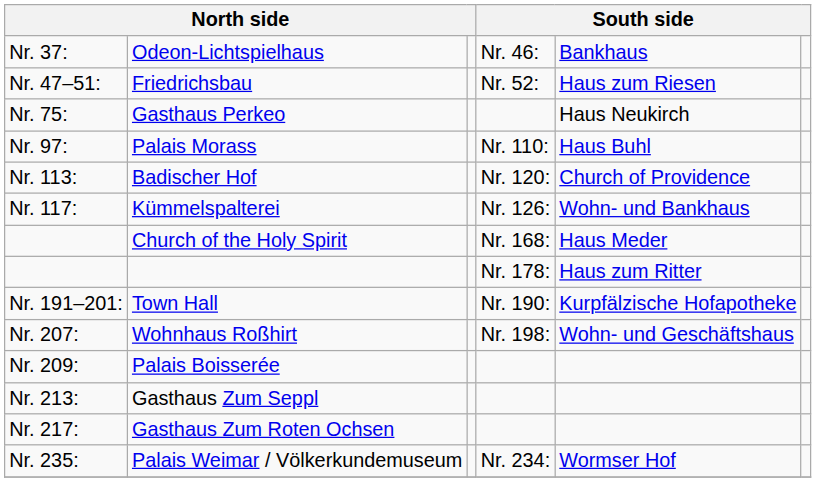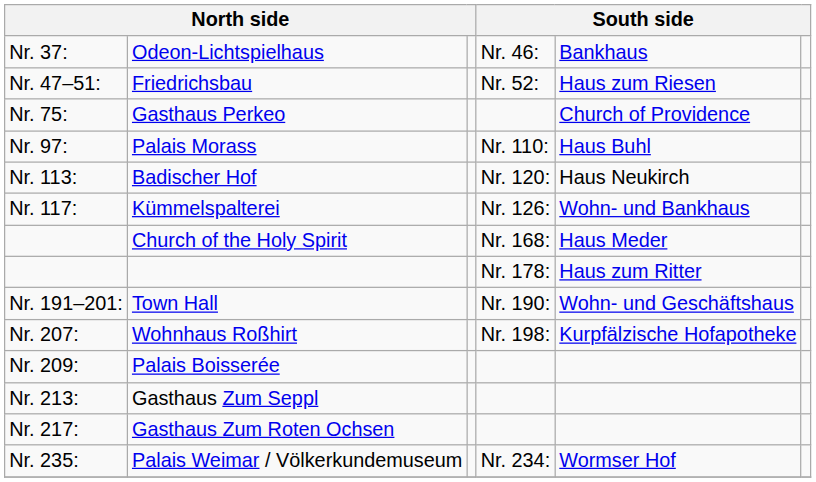Gasthaus Perkeo | column 5: Haus Neukirch -> Church of Providence
Badischer Hof | column 5: Church of Providence -> Haus Neukirch
Town Hall | column 5: Kurpfälzische Hofapotheke -> Wohn- und Geschäftshaus
Wohnhaus Roßhirt | column 5: Wohn- und Geschäftshaus -> Kurpfälzische Hofapotheke
